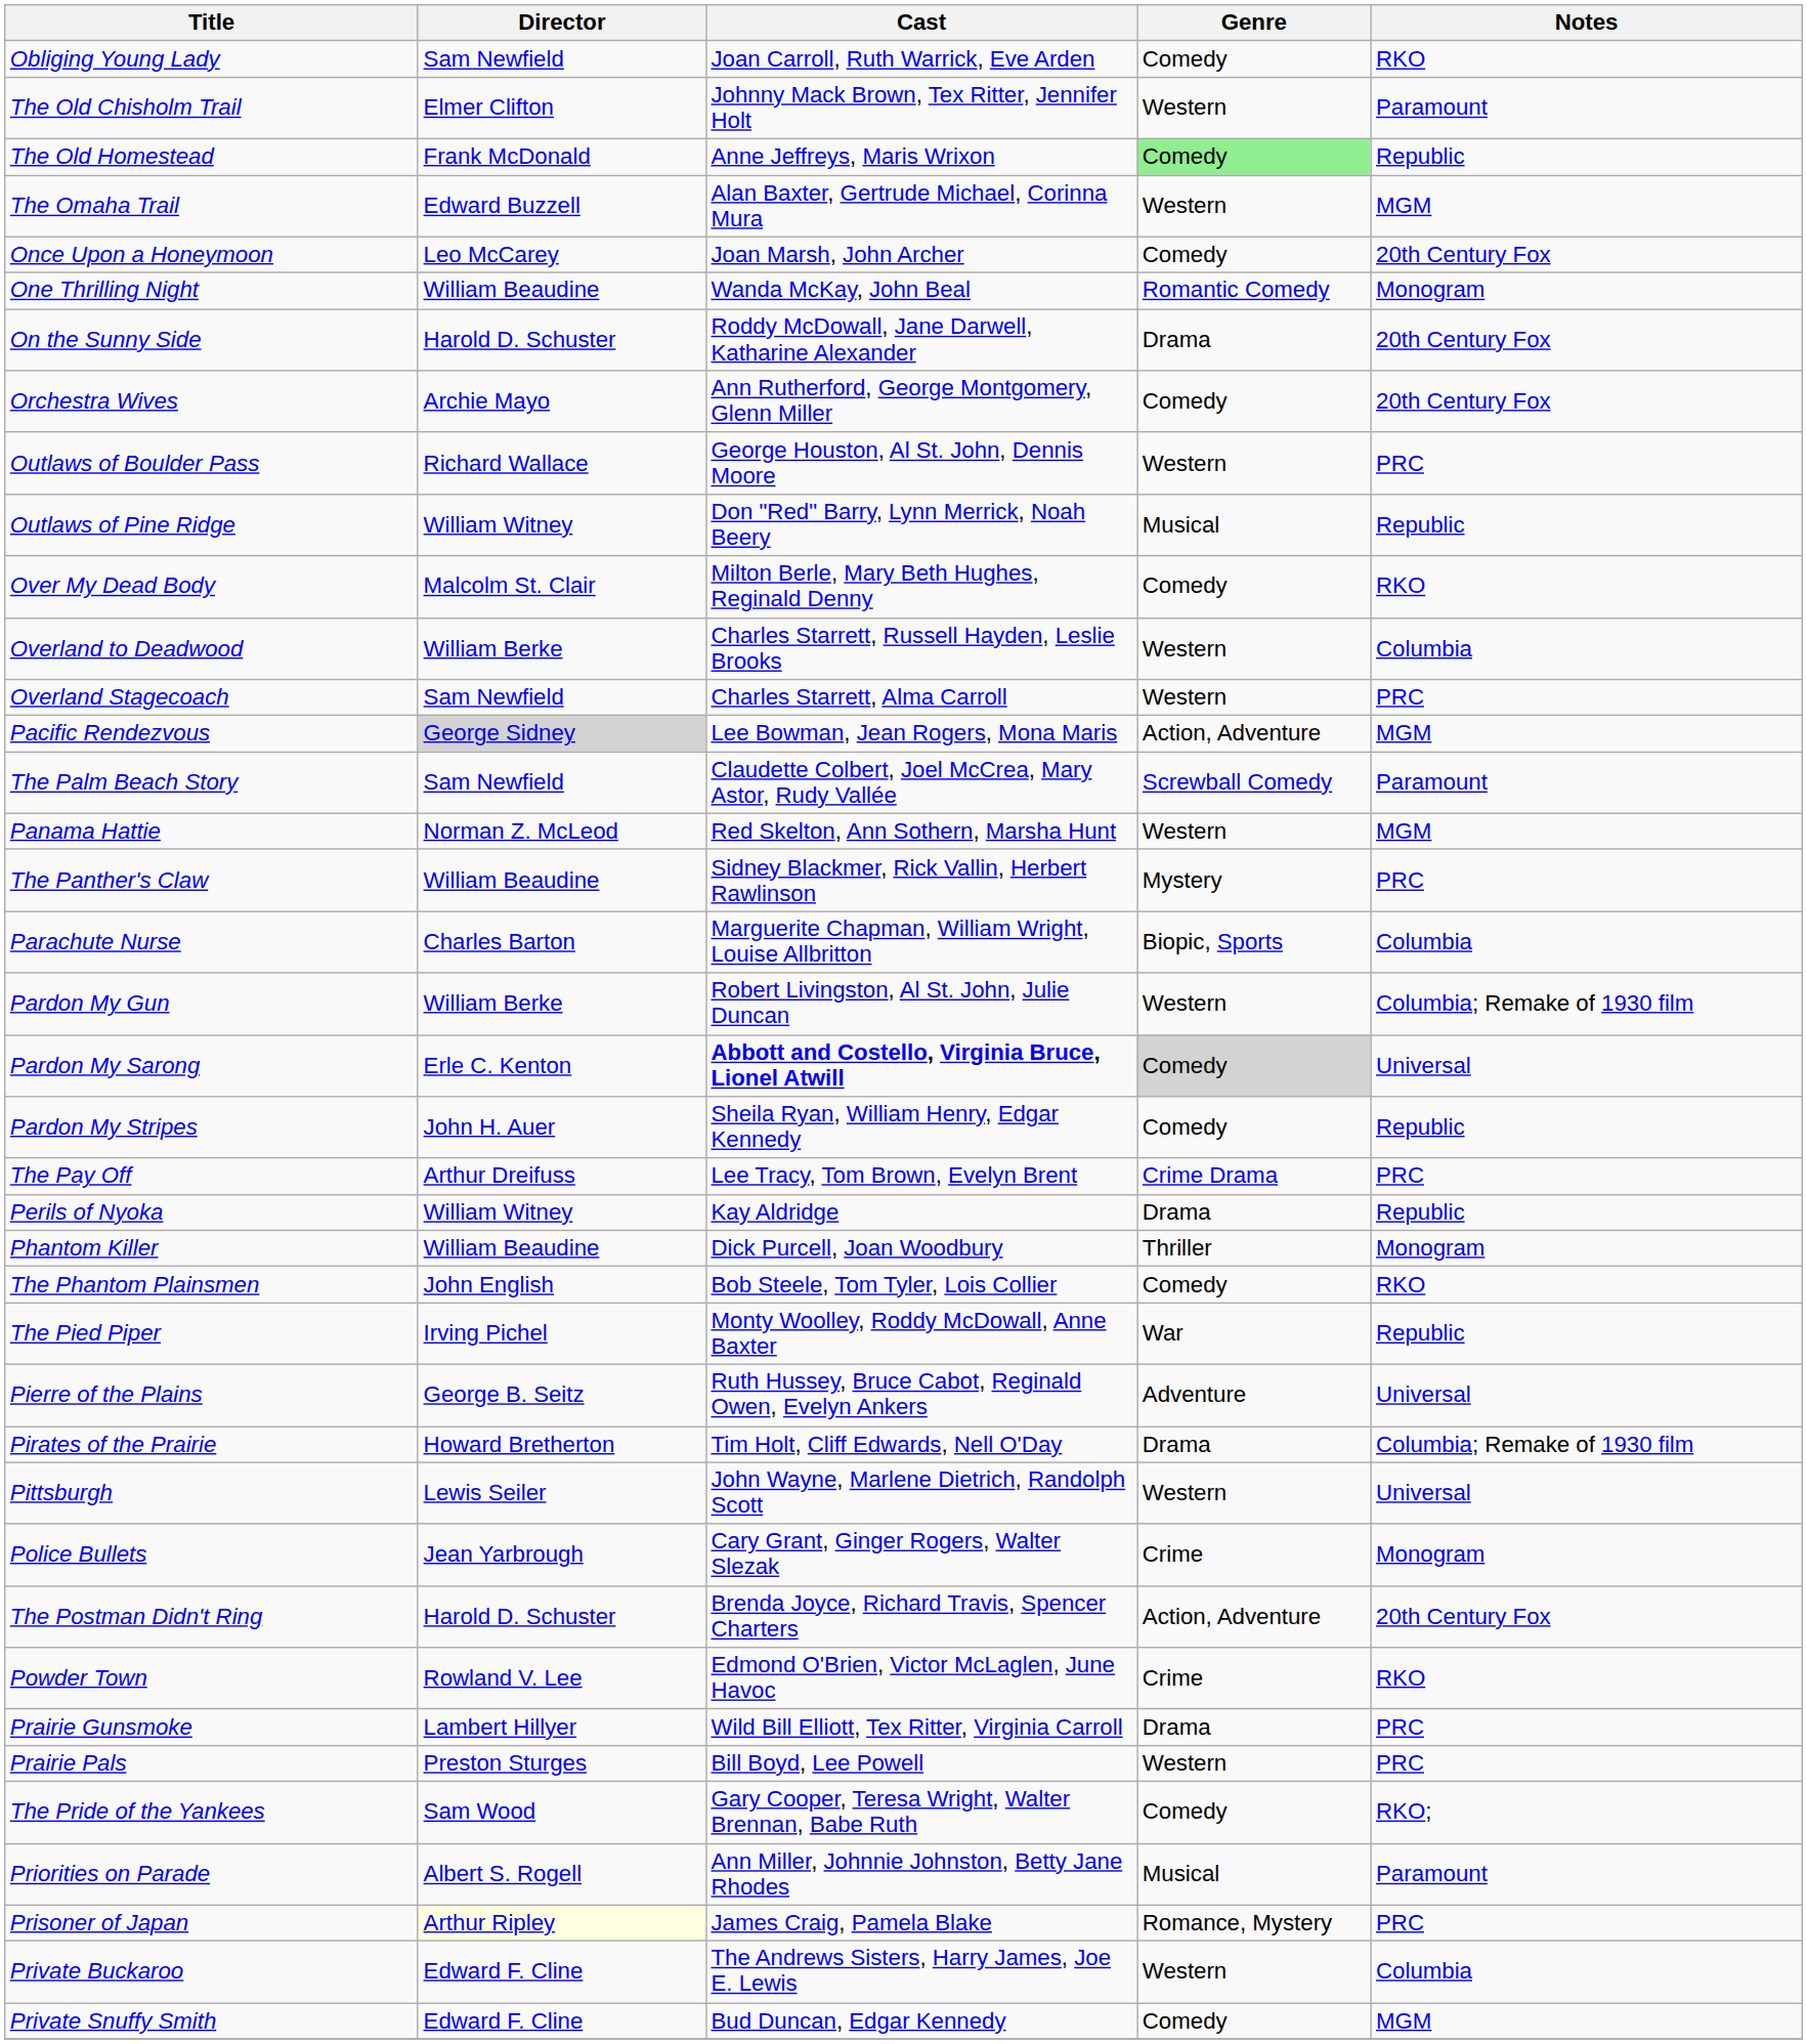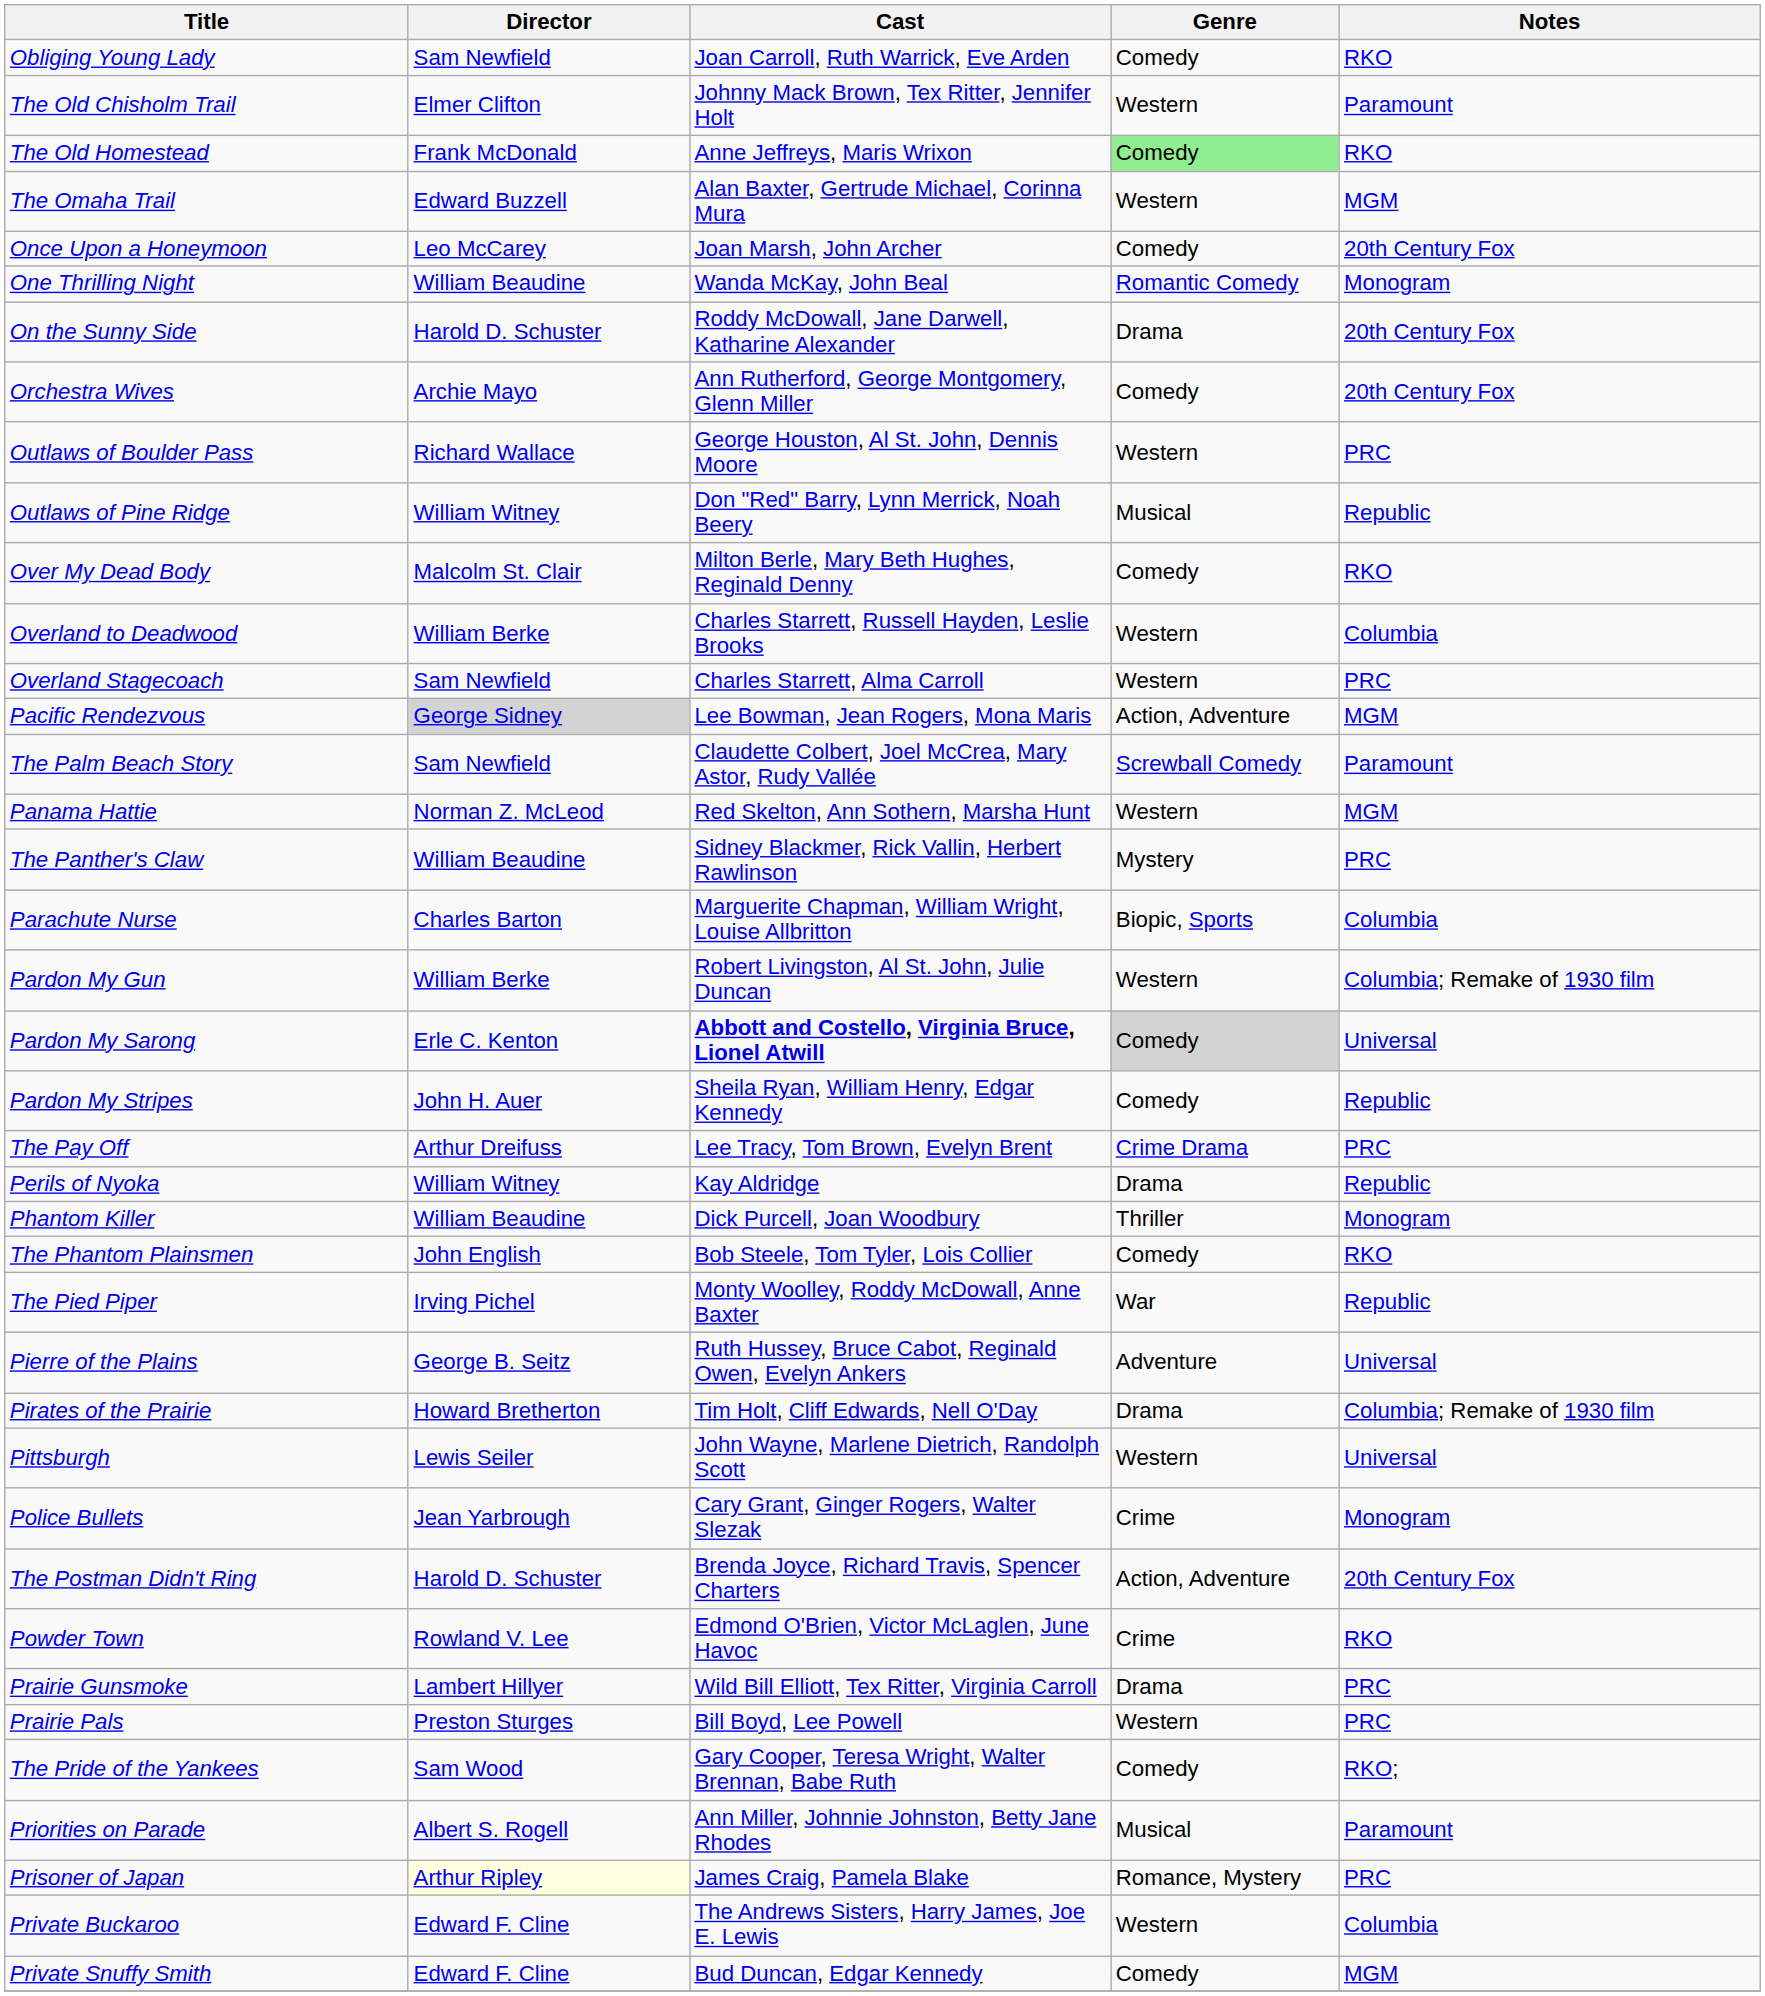The Old Homestead | Notes: Republic -> RKO
